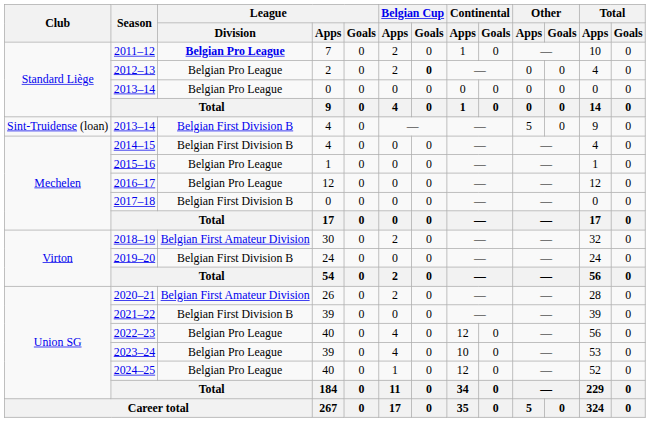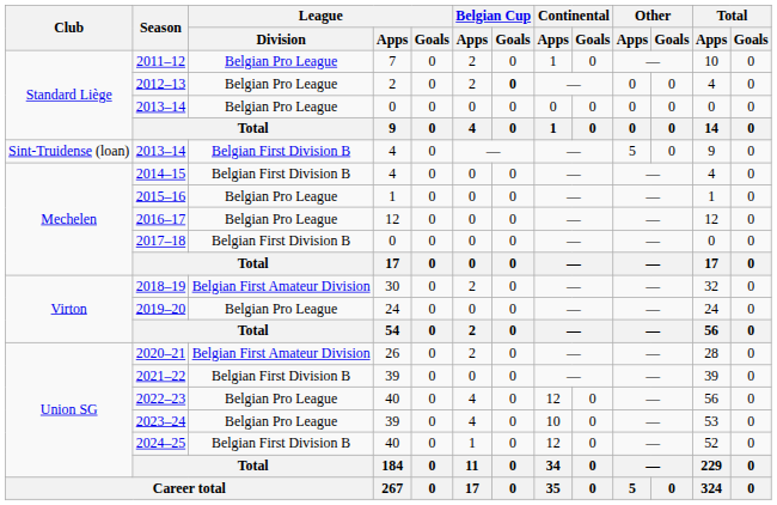2011–12 | League / Division: bold -> normal
2019–20 | League / Division: Belgian First Division B -> Belgian Pro League
2024–25 | League / Division: Belgian Pro League -> Belgian First Division B
